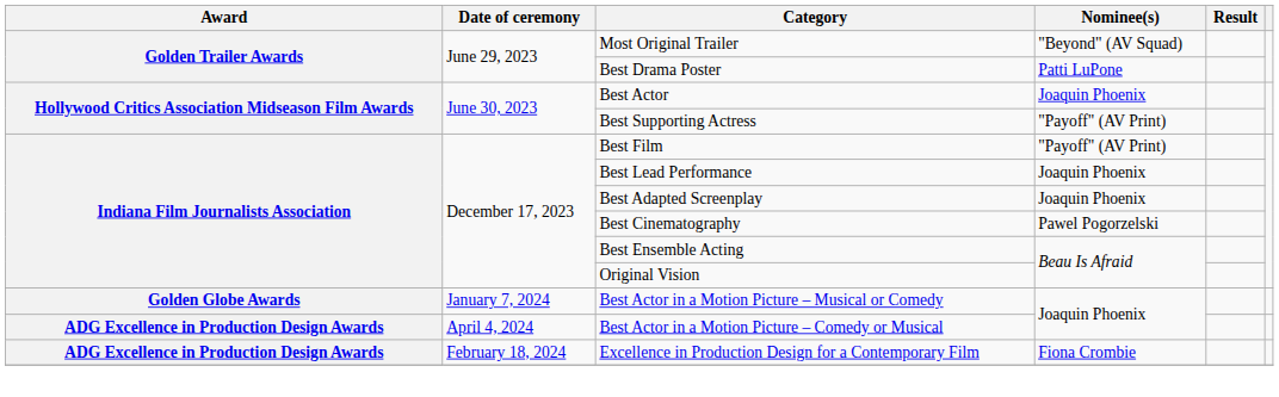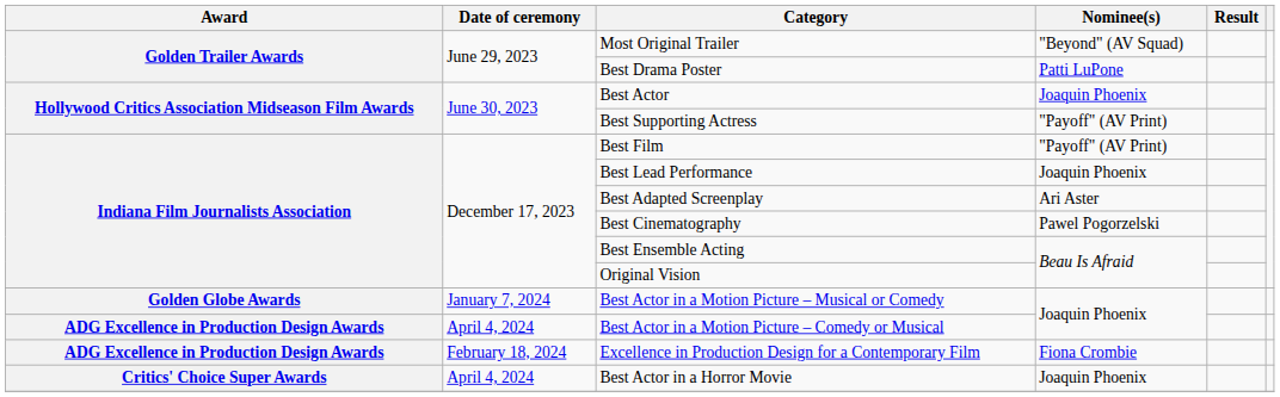Best Adapted Screenplay | Nominee(s): Joaquin Phoenix -> Ari Aster
+ row: Critics' Choice Super Awards | April 4, 2024 | Best Actor in a Horror Movie | Joaquin Phoenix
